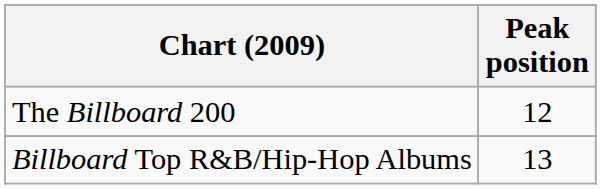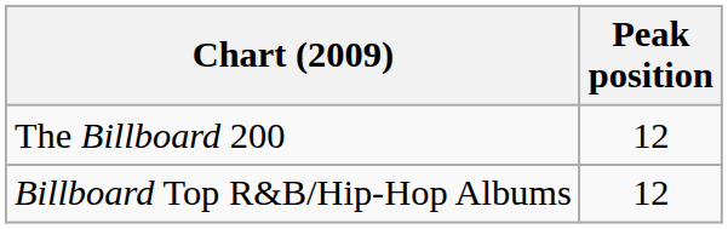Billboard Top R&B/Hip-Hop Albums | Peak position: 13 -> 12
